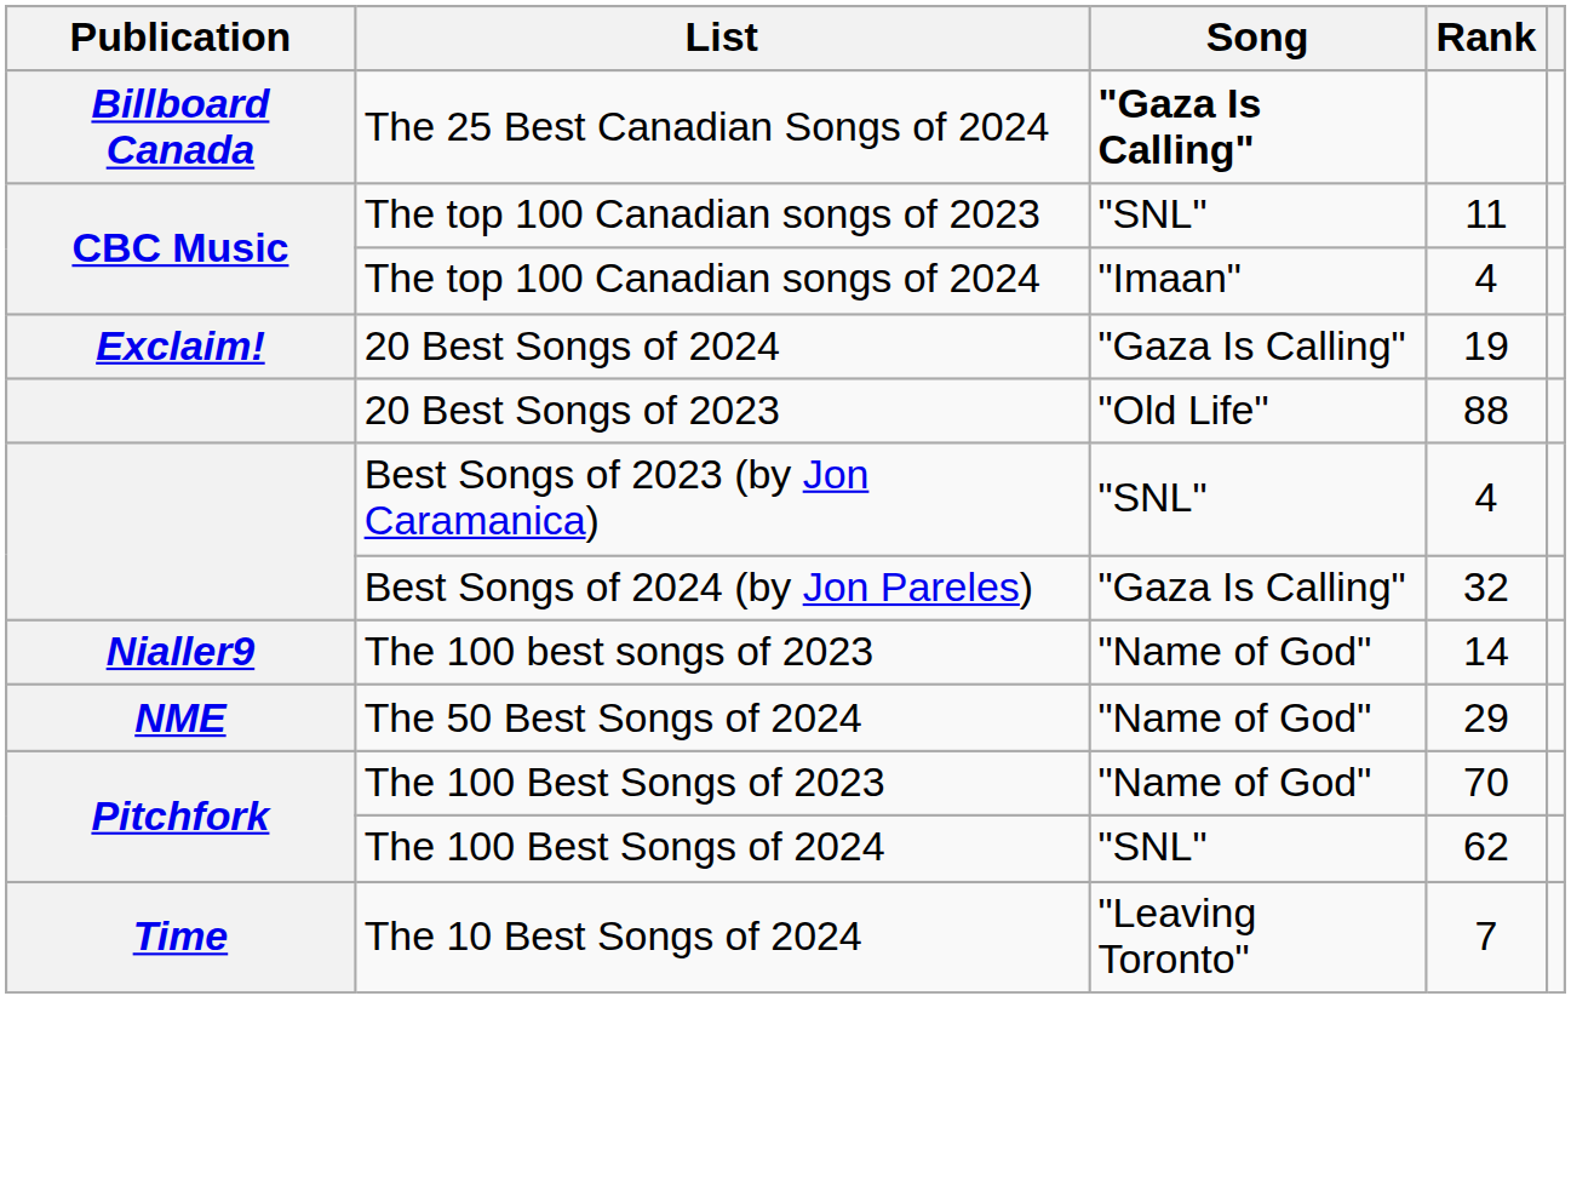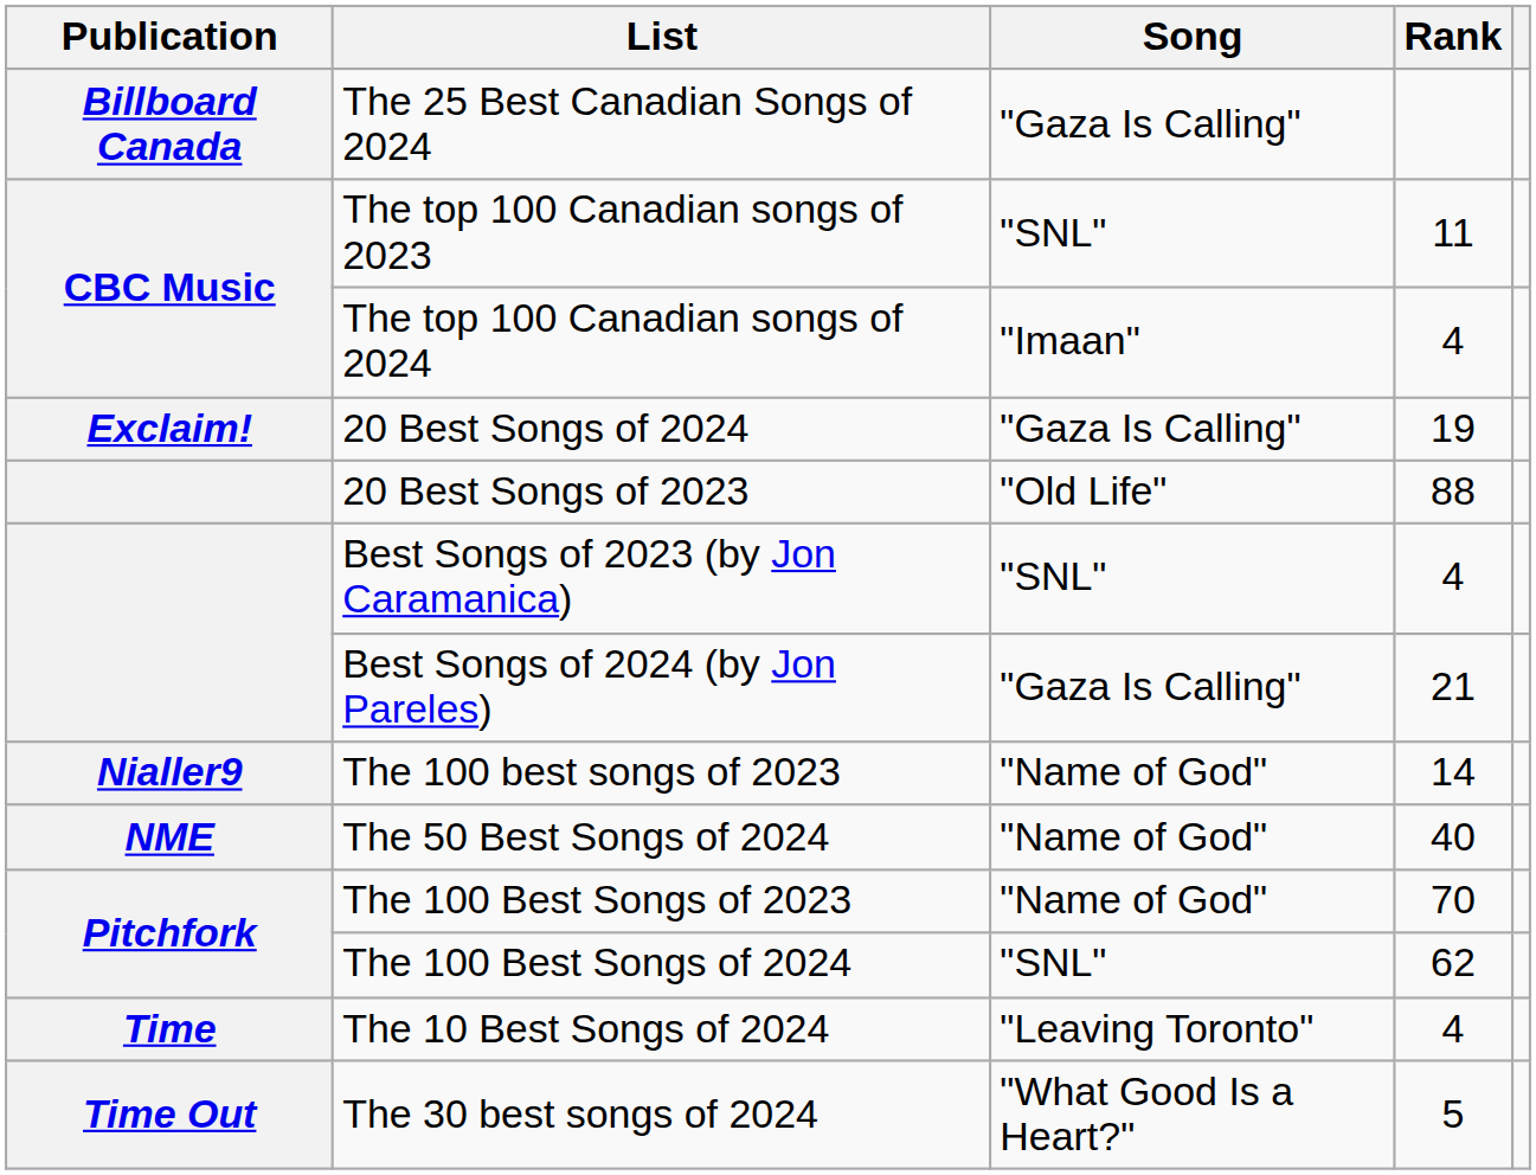The 25 Best Canadian Songs of 2024 | Song: bold -> normal
Best Songs of 2024 (by Jon Pareles) | Rank: 32 -> 21
The 50 Best Songs of 2024 | Rank: 29 -> 40
The 10 Best Songs of 2024 | Rank: 7 -> 4
+ row: Time Out | The 30 best songs of 2024 | "What Good Is a Heart?" | 5
